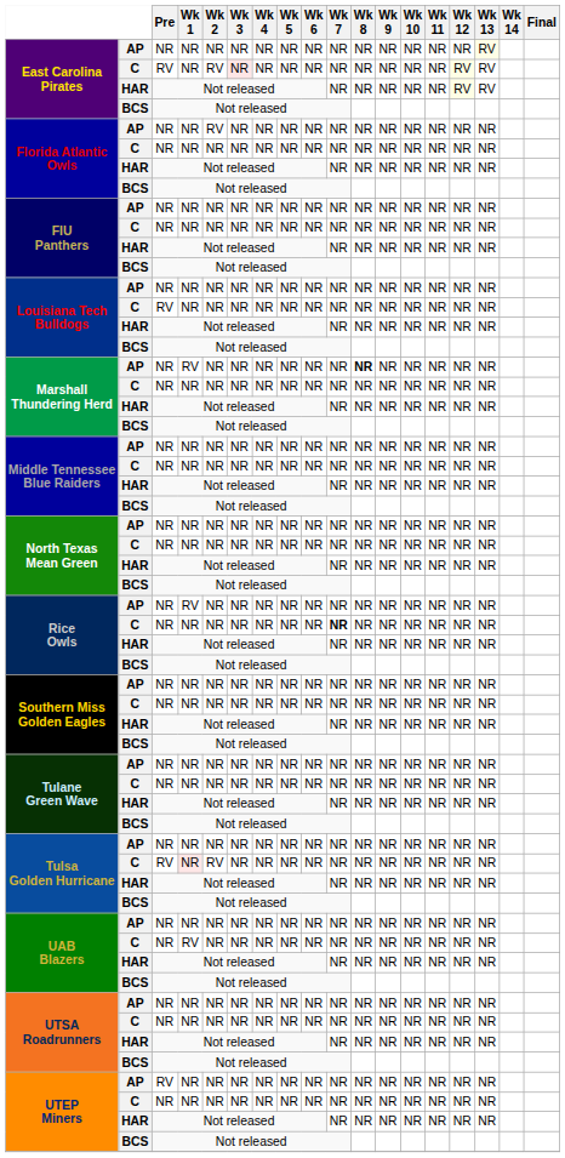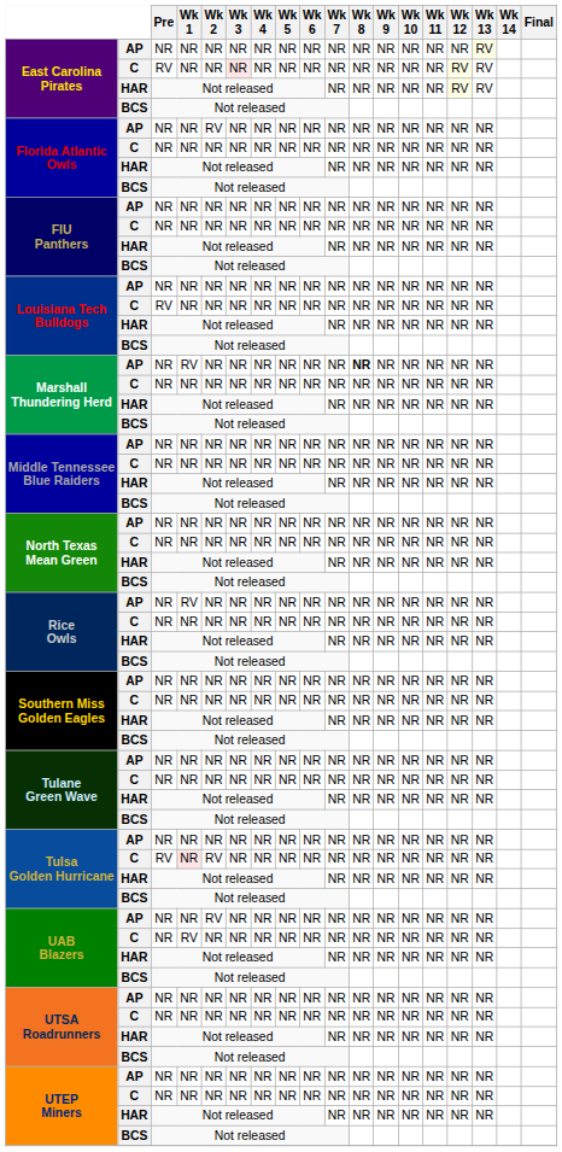East Carolina Pirates / C | Wk 2: RV -> NR
Rice Owls / C | Wk 7: bold -> normal
UAB Blazers / AP | Wk 2: NR -> RV
UTEP Miners / AP | Pre: RV -> NR
